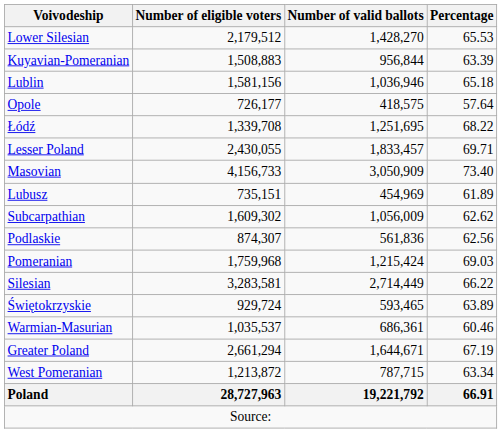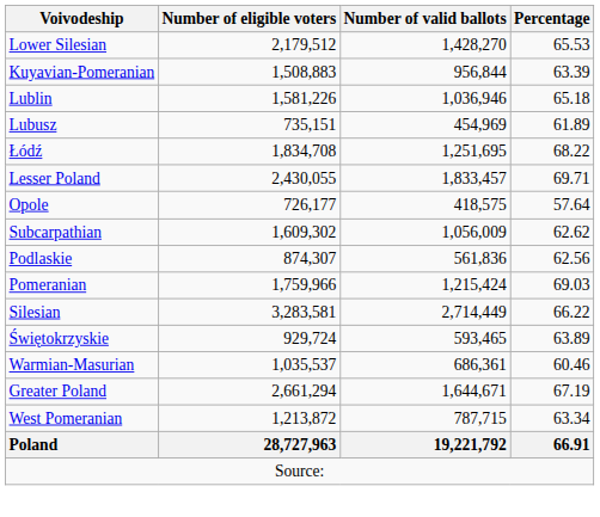Lublin | Number of eligible voters: 1,581,156 -> 1,581,226
rows swapped: Lubusz <-> Opole
Łódź | Number of eligible voters: 1,339,708 -> 1,834,708
- row: Masovian | 4,156,733 | 3,050,909 | 73.40
Pomeranian | Number of eligible voters: 1,759,968 -> 1,759,966
